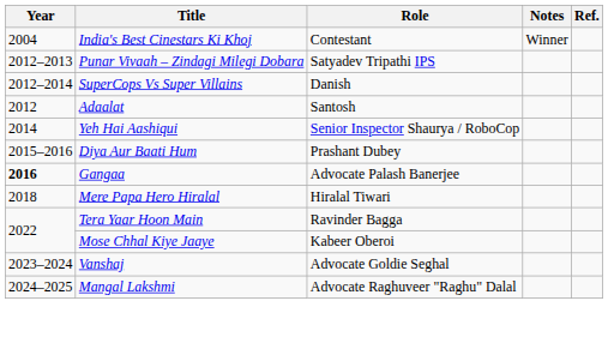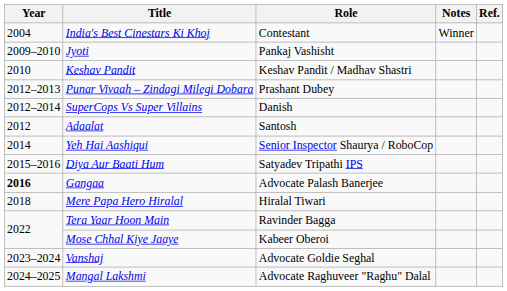+ row: 2009–2010 | Jyoti | Pankaj Vashisht
+ row: 2010 | Keshav Pandit | Keshav Pandit / Madhav Shastri
Punar Vivaah – Zindagi Milegi Dobara | Role: Satyadev Tripathi IPS -> Prashant Dubey
Diya Aur Baati Hum | Role: Prashant Dubey -> Satyadev Tripathi IPS
